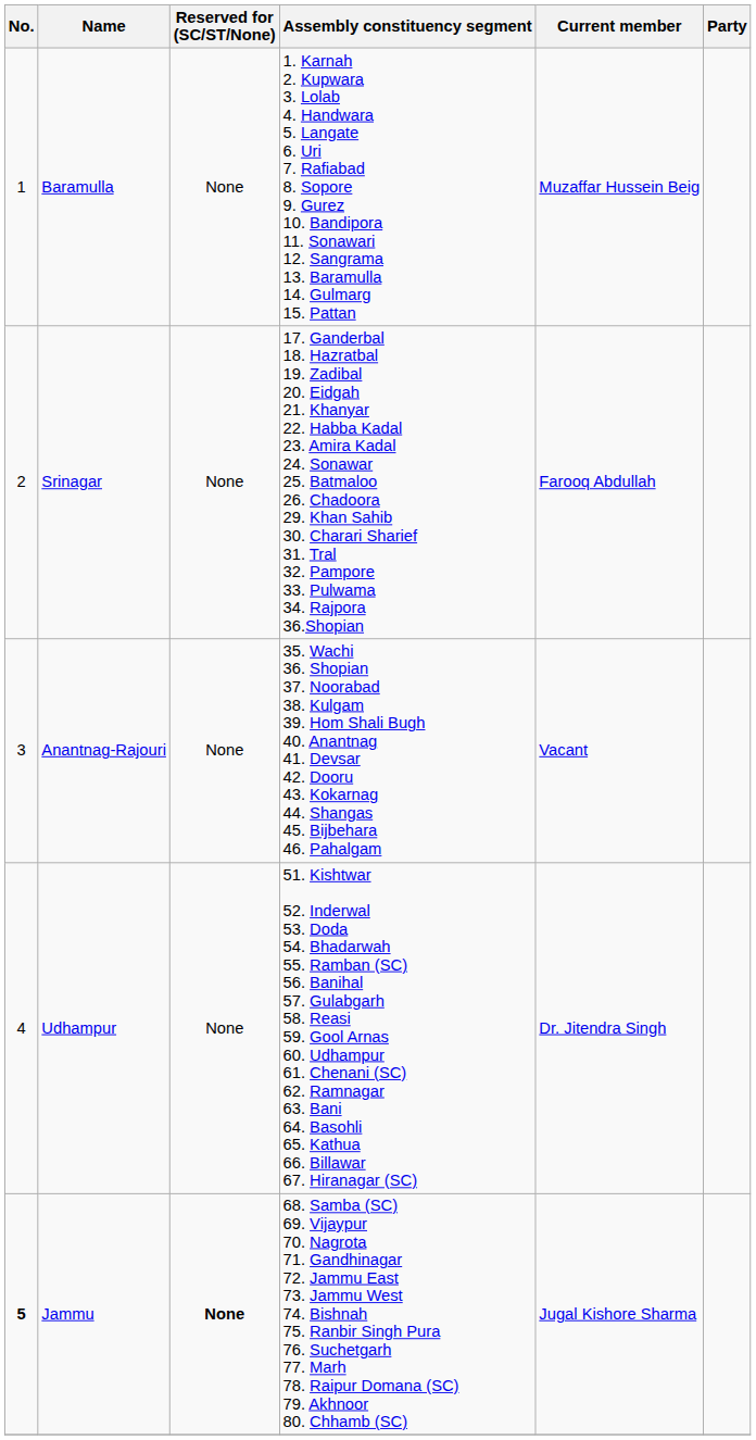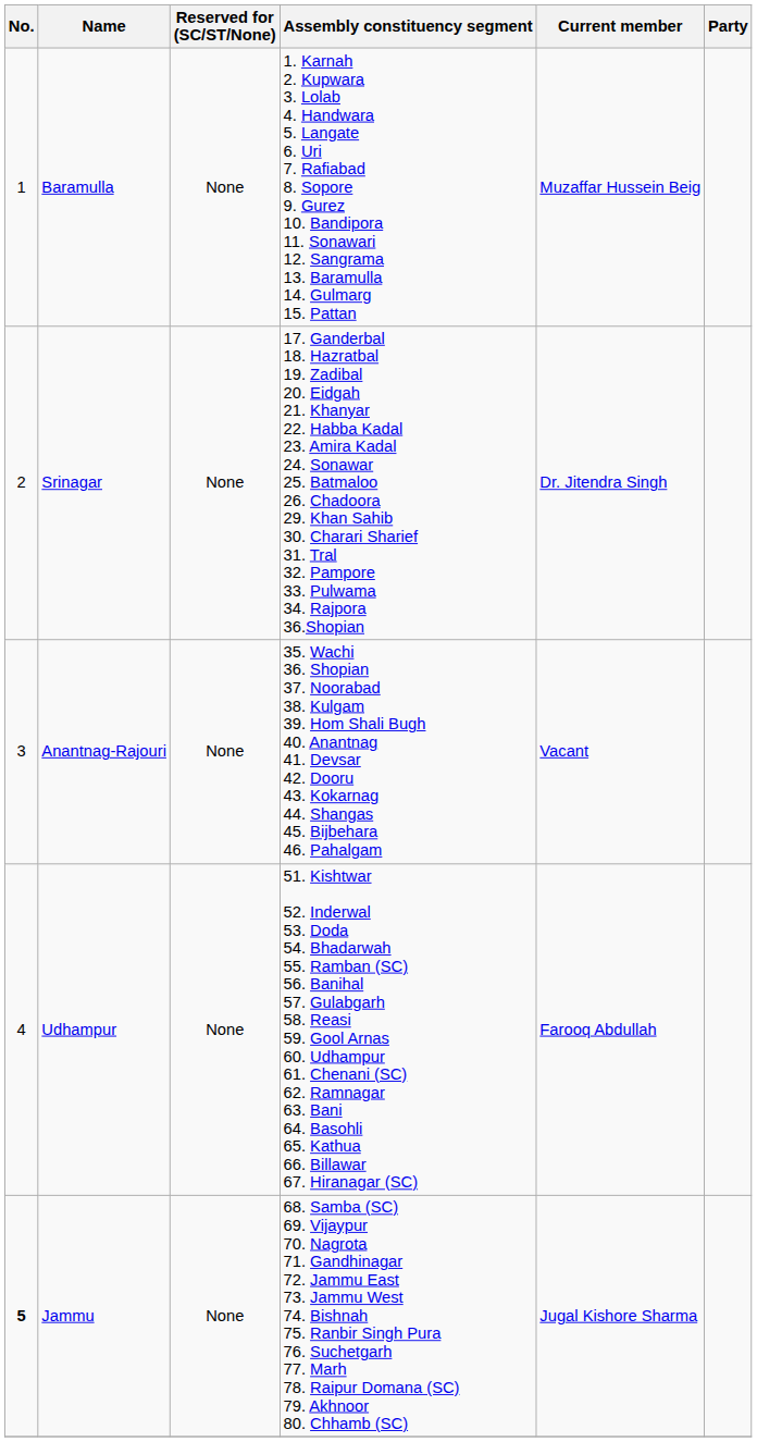Srinagar | Current member: Farooq Abdullah -> Dr. Jitendra Singh
Udhampur | Current member: Dr. Jitendra Singh -> Farooq Abdullah
Jammu | Reserved for (SC/ST/None): bold -> normal
